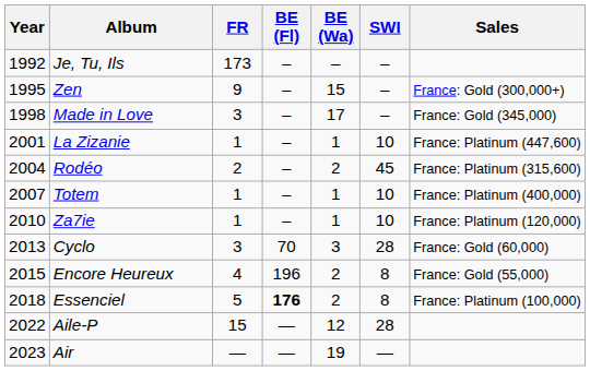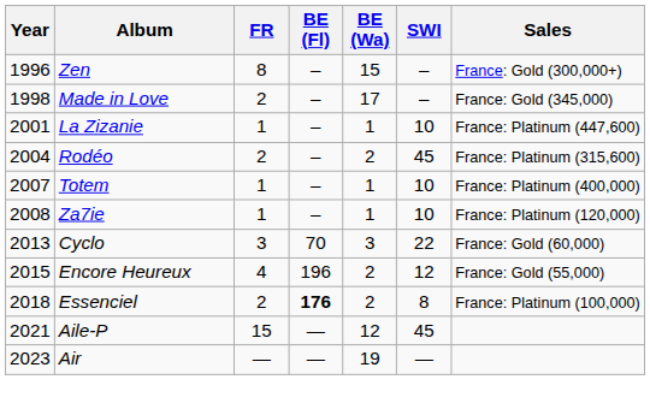- row: 1992 | Je, Tu, Ils | 173 | – | – | –
Zen | Year: 1995 -> 1996
Zen | FR: 9 -> 8
Made in Love | FR: 3 -> 2
Za7ie | Year: 2010 -> 2008
Cyclo | SWI: 28 -> 22
Encore Heureux | SWI: 8 -> 12
Essenciel | FR: 5 -> 2
Aile-P | Year: 2022 -> 2021
Aile-P | SWI: 28 -> 45
